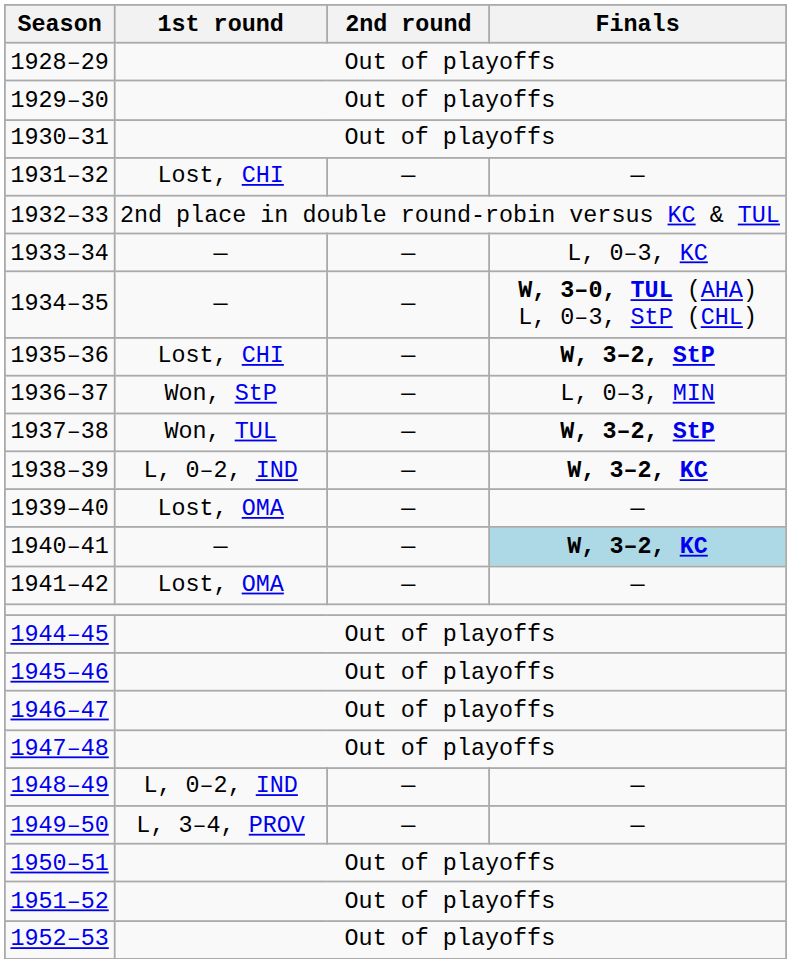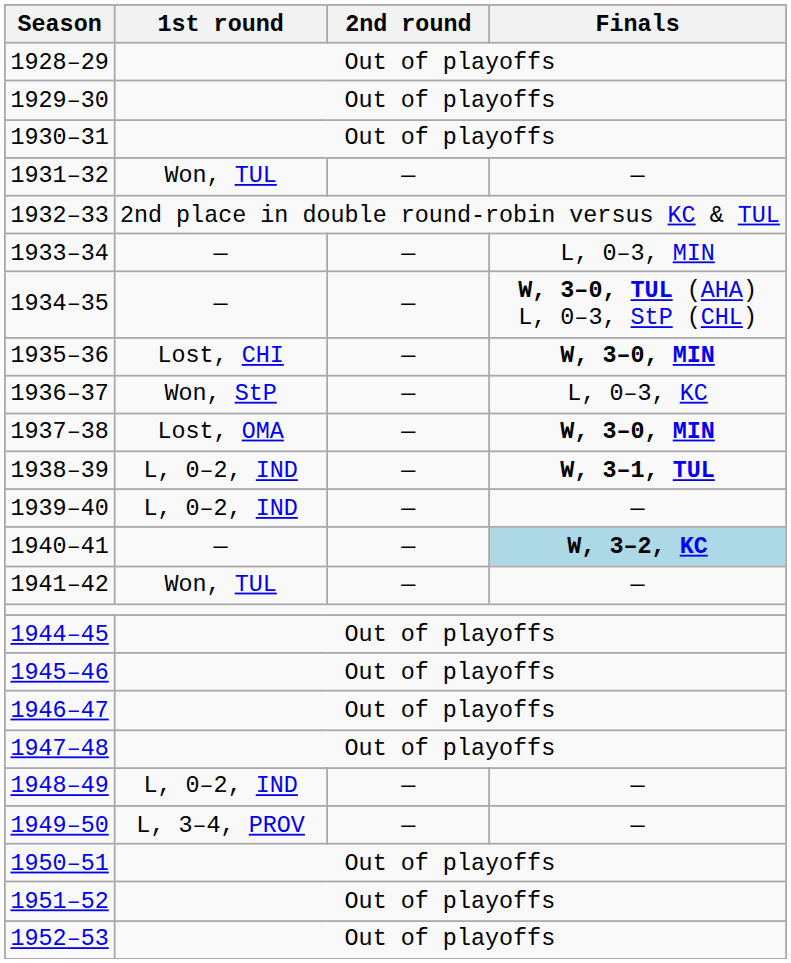1931–32 | 1st round: Lost, CHI -> Won, TUL
1933–34 | Finals: L, 0–3, KC -> L, 0–3, MIN
1935–36 | Finals: W, 3–2, StP -> W, 3–0, MIN
1936–37 | Finals: L, 0–3, MIN -> L, 0–3, KC
1937–38 | 1st round: Won, TUL -> Lost, OMA
1937–38 | Finals: W, 3–2, StP -> W, 3–0, MIN
1938–39 | Finals: W, 3–2, KC -> W, 3–1, TUL
1939–40 | 1st round: Lost, OMA -> L, 0–2, IND
1941–42 | 1st round: Lost, OMA -> Won, TUL
